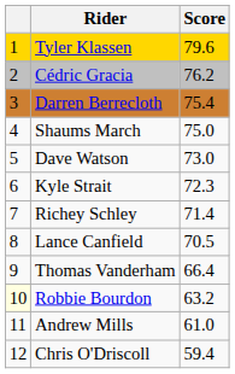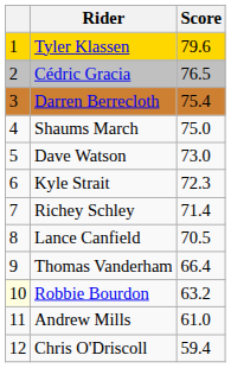Cédric Gracia | Score: 76.2 -> 76.5
